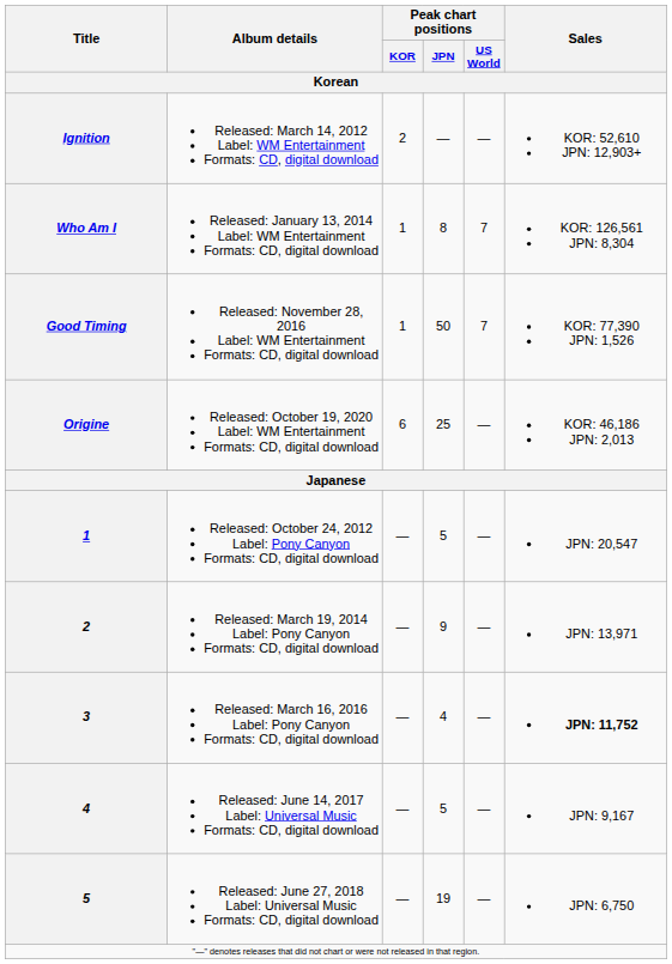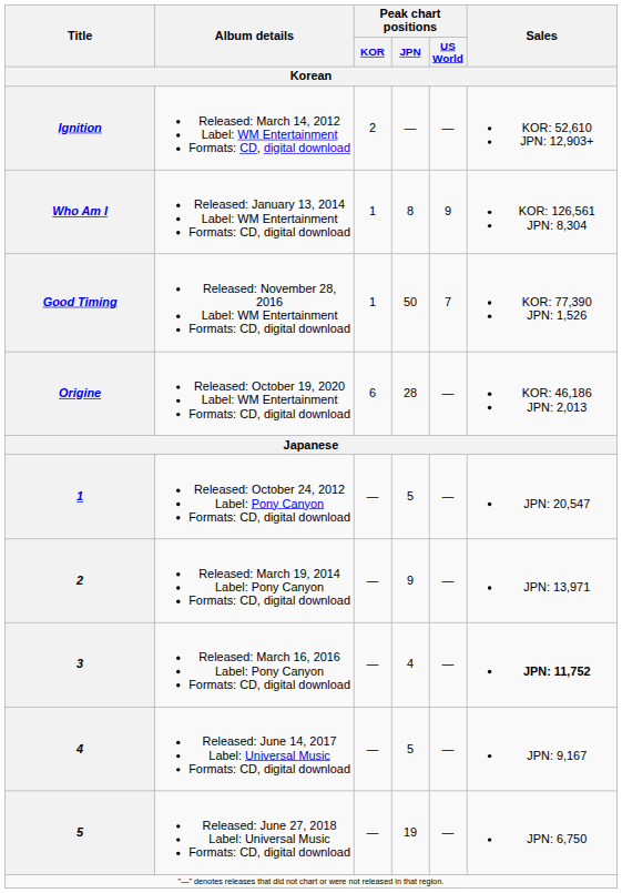Who Am I | Peak chart positions / US World: 7 -> 9
Origine | Peak chart positions / JPN: 25 -> 28
